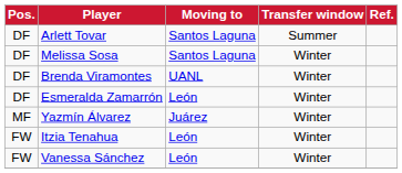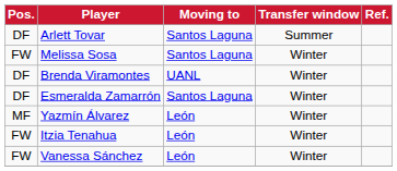Melissa Sosa | Pos.: DF -> FW
Esmeralda Zamarrón | Moving to: León -> Santos Laguna
Yazmín Álvarez | Moving to: Juárez -> León
